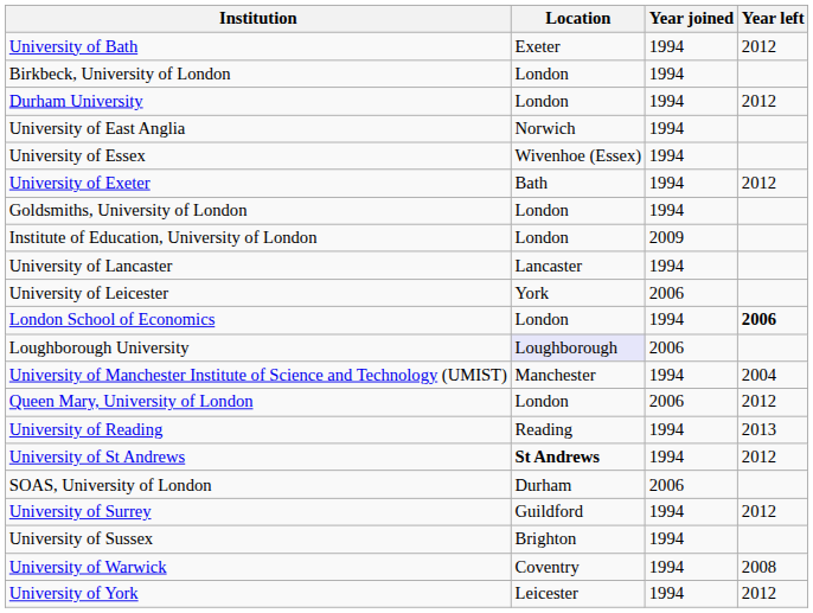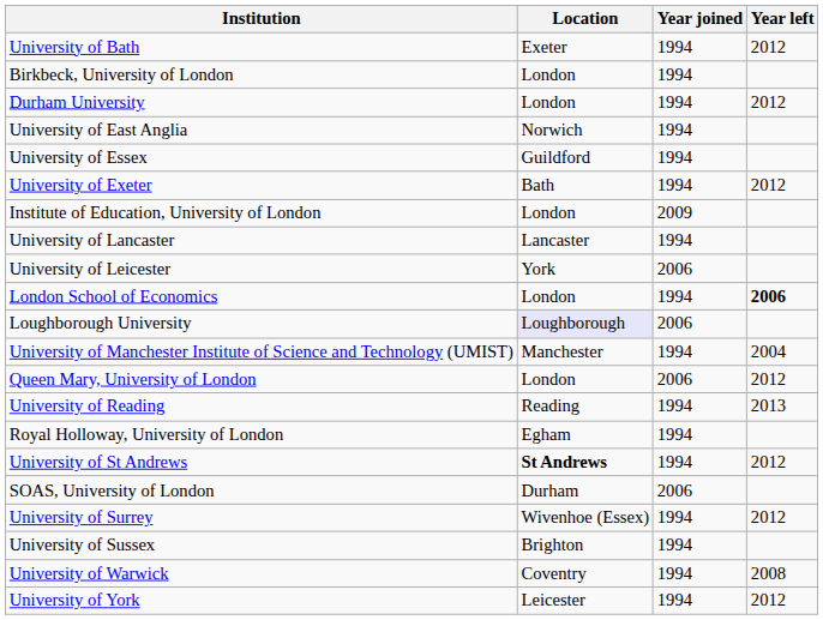University of Essex | Location: Wivenhoe (Essex) -> Guildford
- row: Goldsmiths, University of London | London | 1994
+ row: Royal Holloway, University of London | Egham | 1994
University of Surrey | Location: Guildford -> Wivenhoe (Essex)
